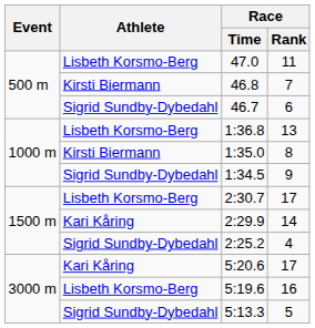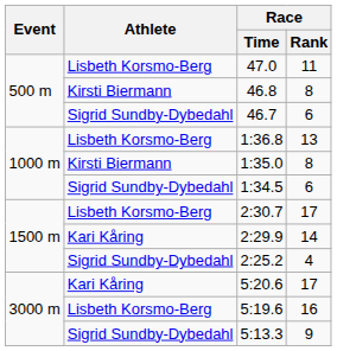46.8 | Race / Rank: 7 -> 8
1:34.5 | Race / Rank: 9 -> 6
5:13.3 | Race / Rank: 5 -> 9
